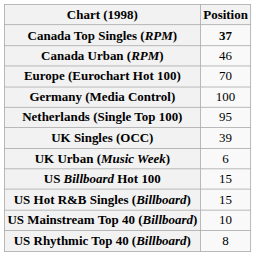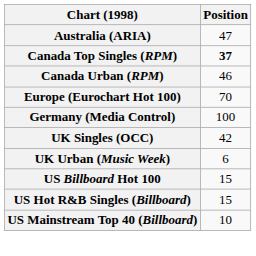+ row: Australia (ARIA) | 47
- row: Netherlands (Single Top 100) | 95
UK Singles (OCC) | Position: 39 -> 42
- row: US Rhythmic Top 40 (Billboard) | 8
